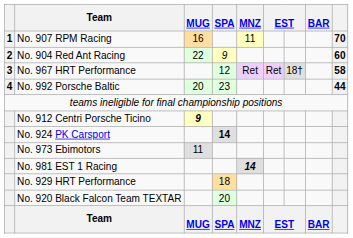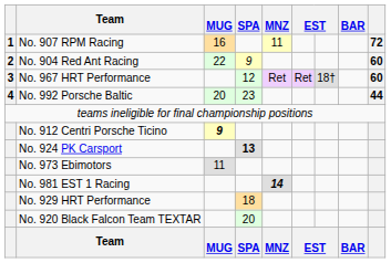No. 907 RPM Racing | column 9: 70 -> 72
No. 967 HRT Performance | column 9: 58 -> 60
No. 924 PK Carsport | SPA: 14 -> 13
